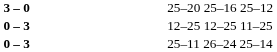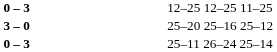rows swapped: 12–25 12–25 11–25 <-> 25–20 25–16 25–12
